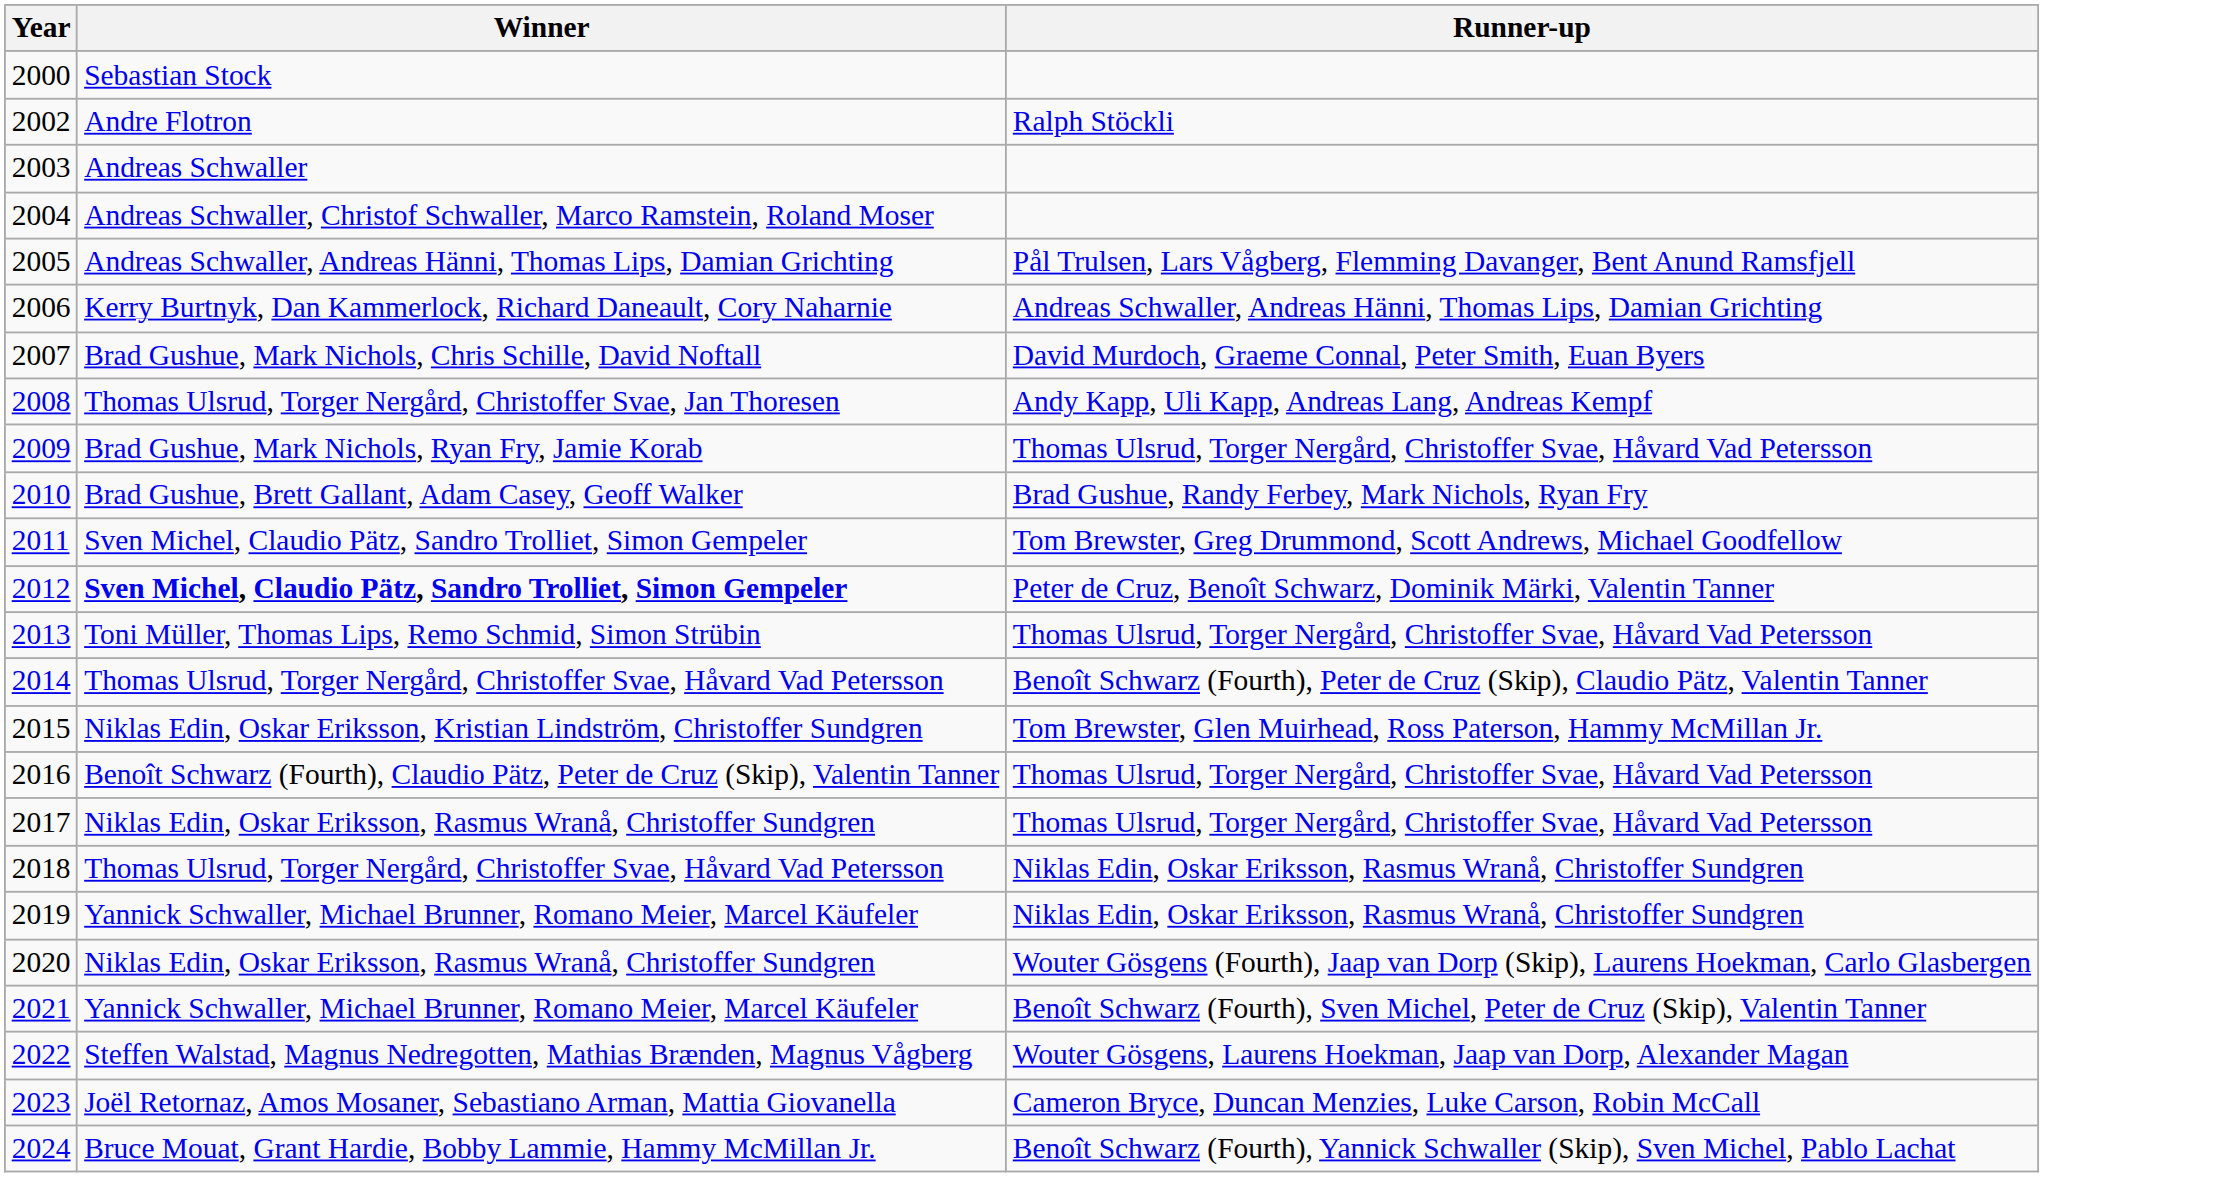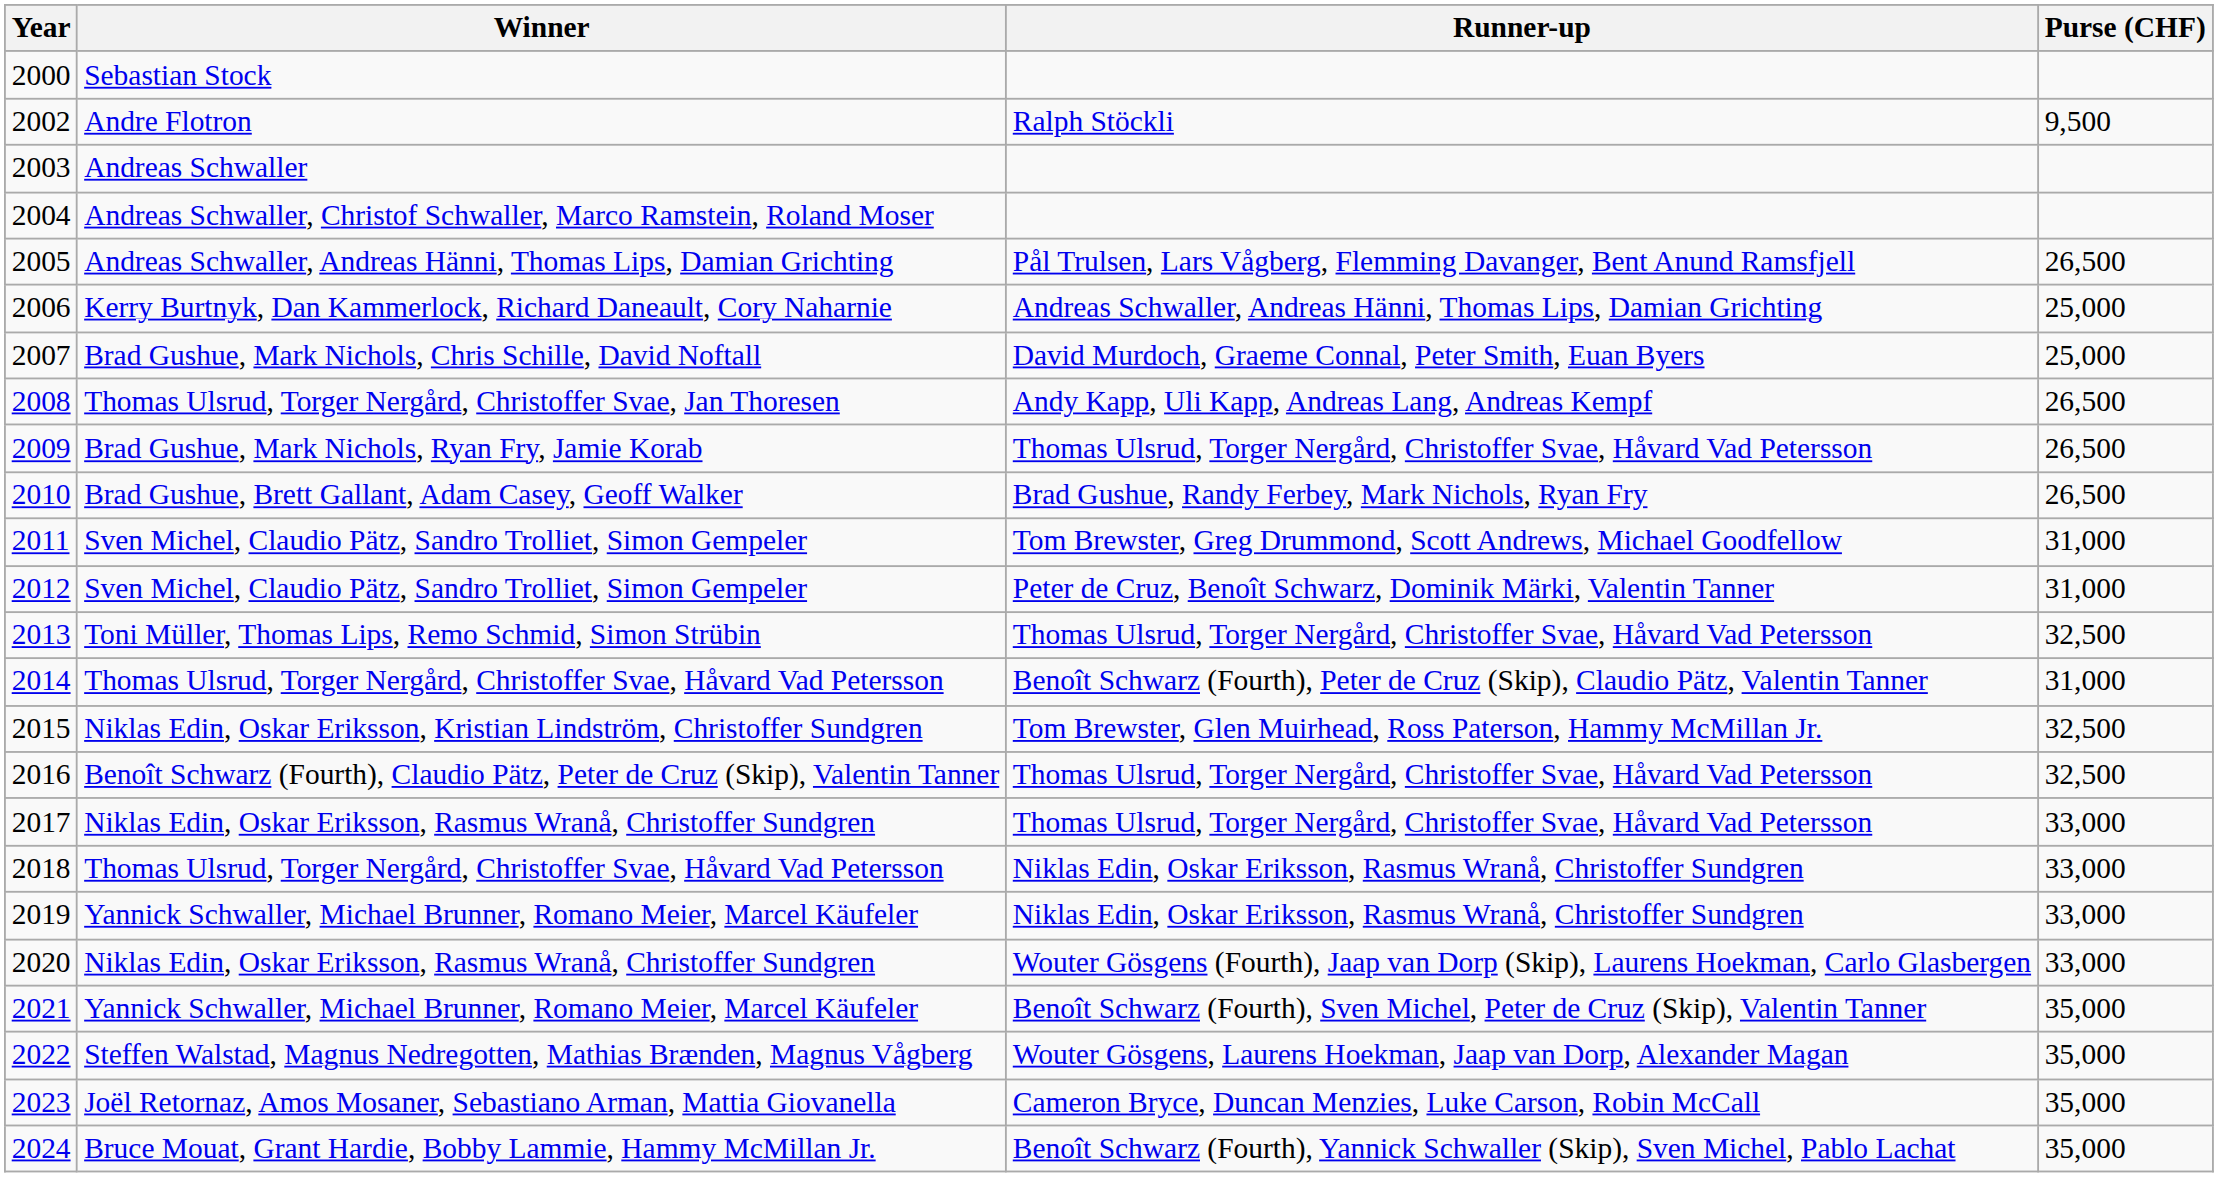+ column: Purse (CHF) | 9,500 | 26,500 | 25,000 | 25,000 | 26,500 | 26,500 | 26,500 | 31,000 | 31,000 | 32,500 | 31,000 | 32,500 | 32,500 | 33,000 | 33,000 | 33,000 | 33,000 | 35,000 | 35,000 | 35,000 | 35,000
2012 | Winner: bold -> normal
